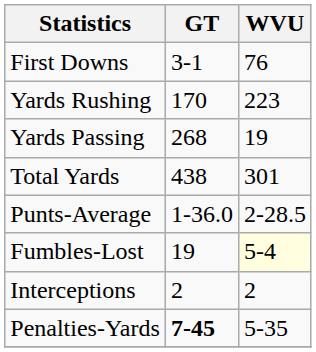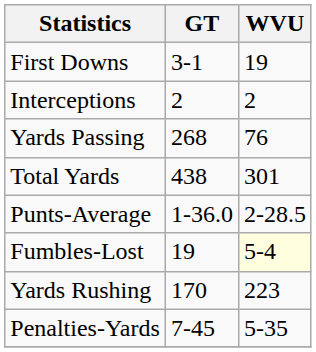First Downs | WVU: 76 -> 19
rows swapped: Yards Rushing <-> Interceptions
Yards Passing | WVU: 19 -> 76
Penalties-Yards | GT: bold -> normal
